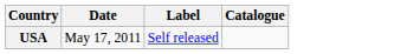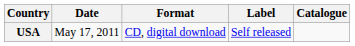+ column: Format | CD, digital download
